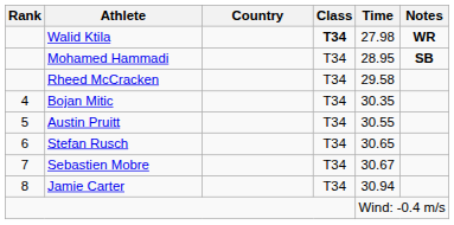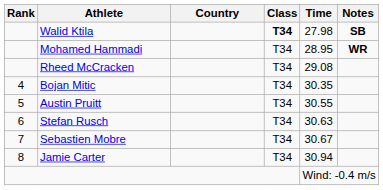Walid Ktila | Notes: WR -> SB
Mohamed Hammadi | Notes: SB -> WR
Rheed McCracken | Time: 29.58 -> 29.08
Stefan Rusch | Time: 30.65 -> 30.63
